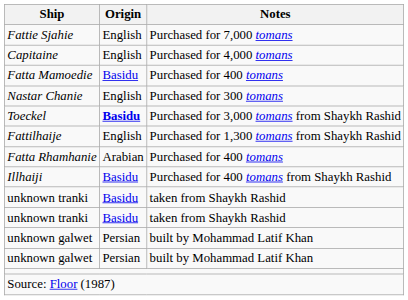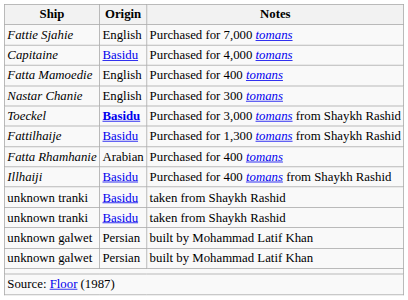Capitaine | Origin: English -> Basidu
Fatta Mamoedie | Origin: Basidu -> English
Fattilhaije | Origin: English -> Basidu
